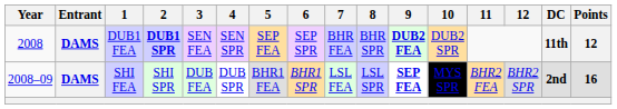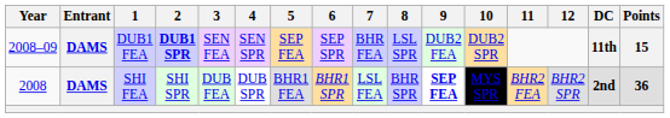DUB1 FEA | Year: 2008 -> 2008–09
DUB1 FEA | 8: BHR SPR -> LSL SPR
DUB1 FEA | 9: bold -> normal
DUB1 FEA | Points: 12 -> 15
SHI FEA | Year: 2008–09 -> 2008
SHI FEA | 8: LSL SPR -> BHR SPR
SHI FEA | Points: 16 -> 36
